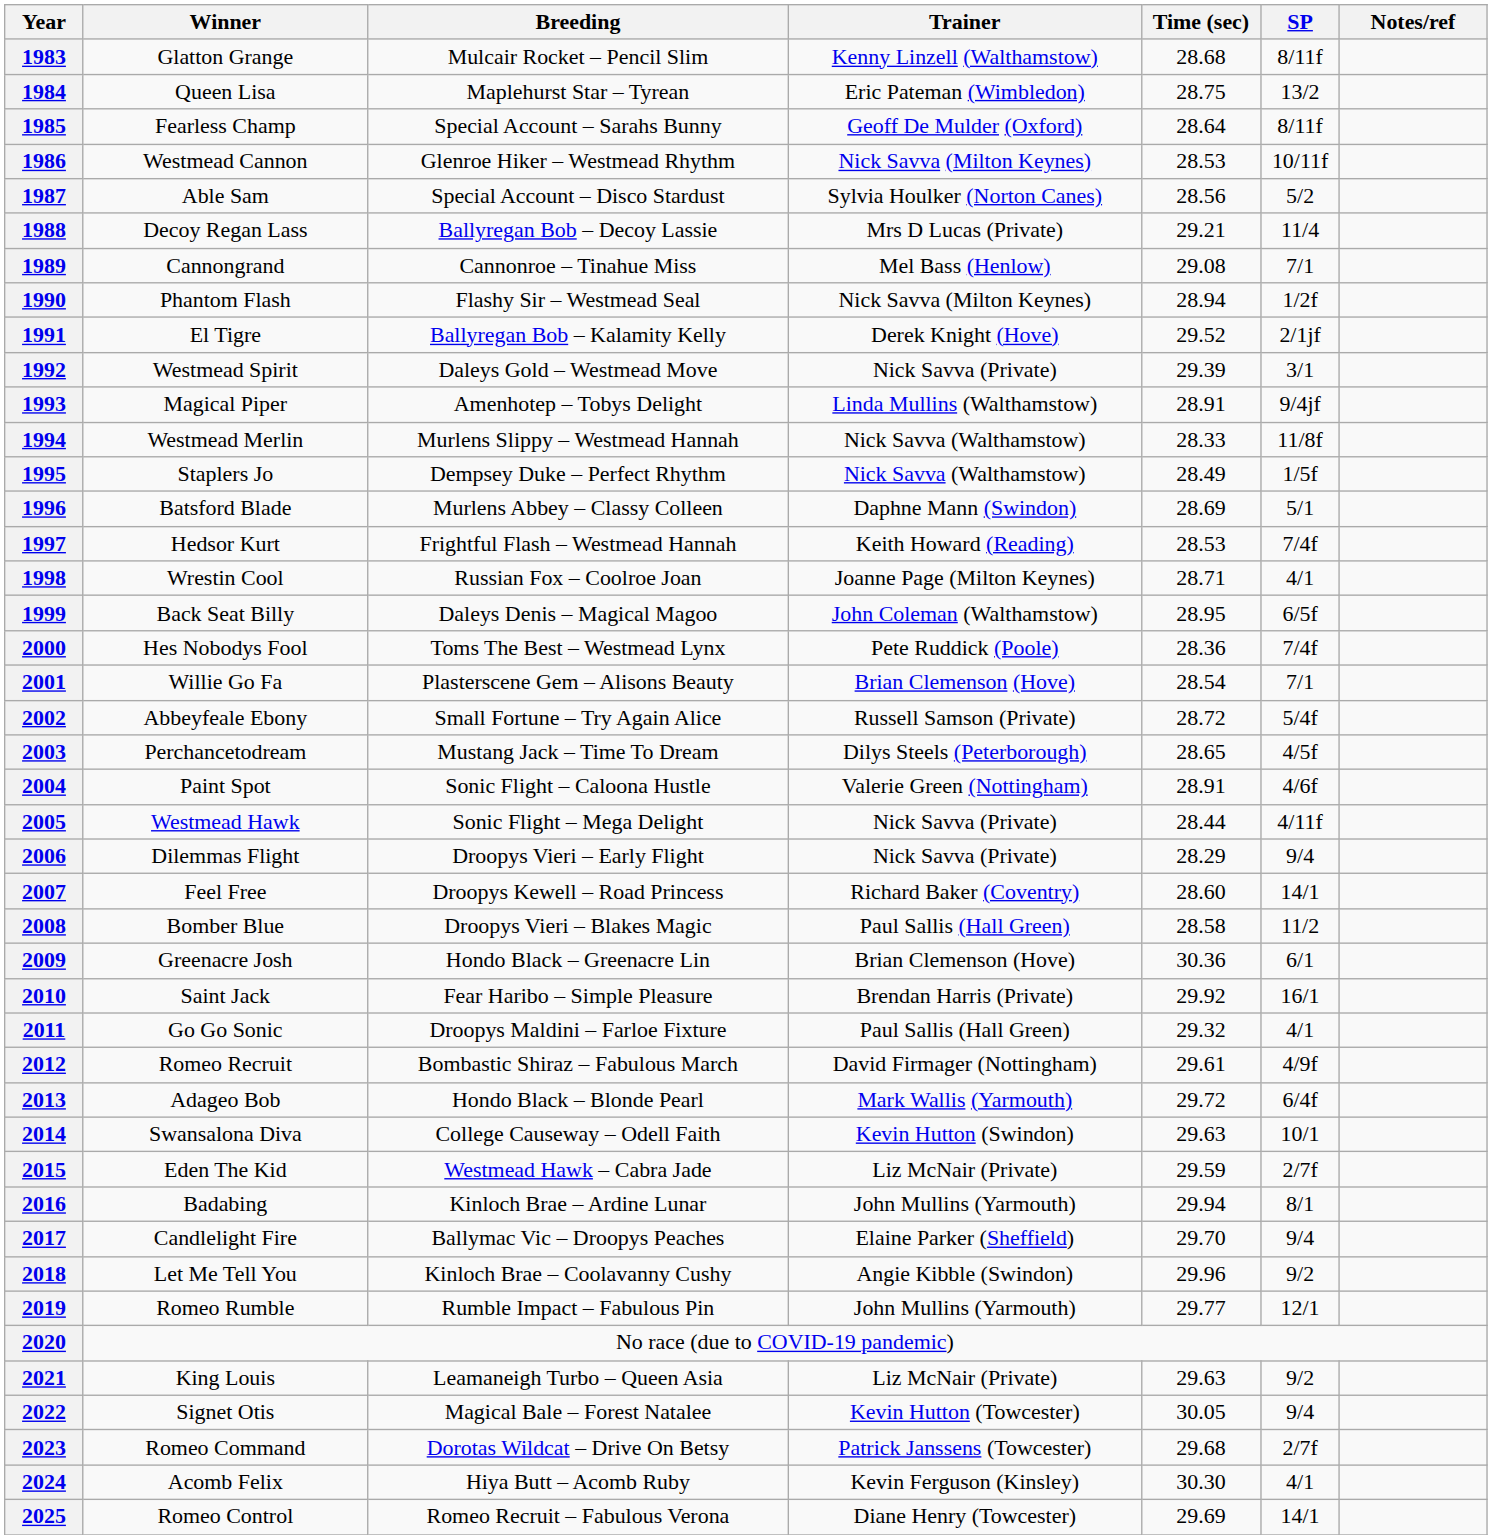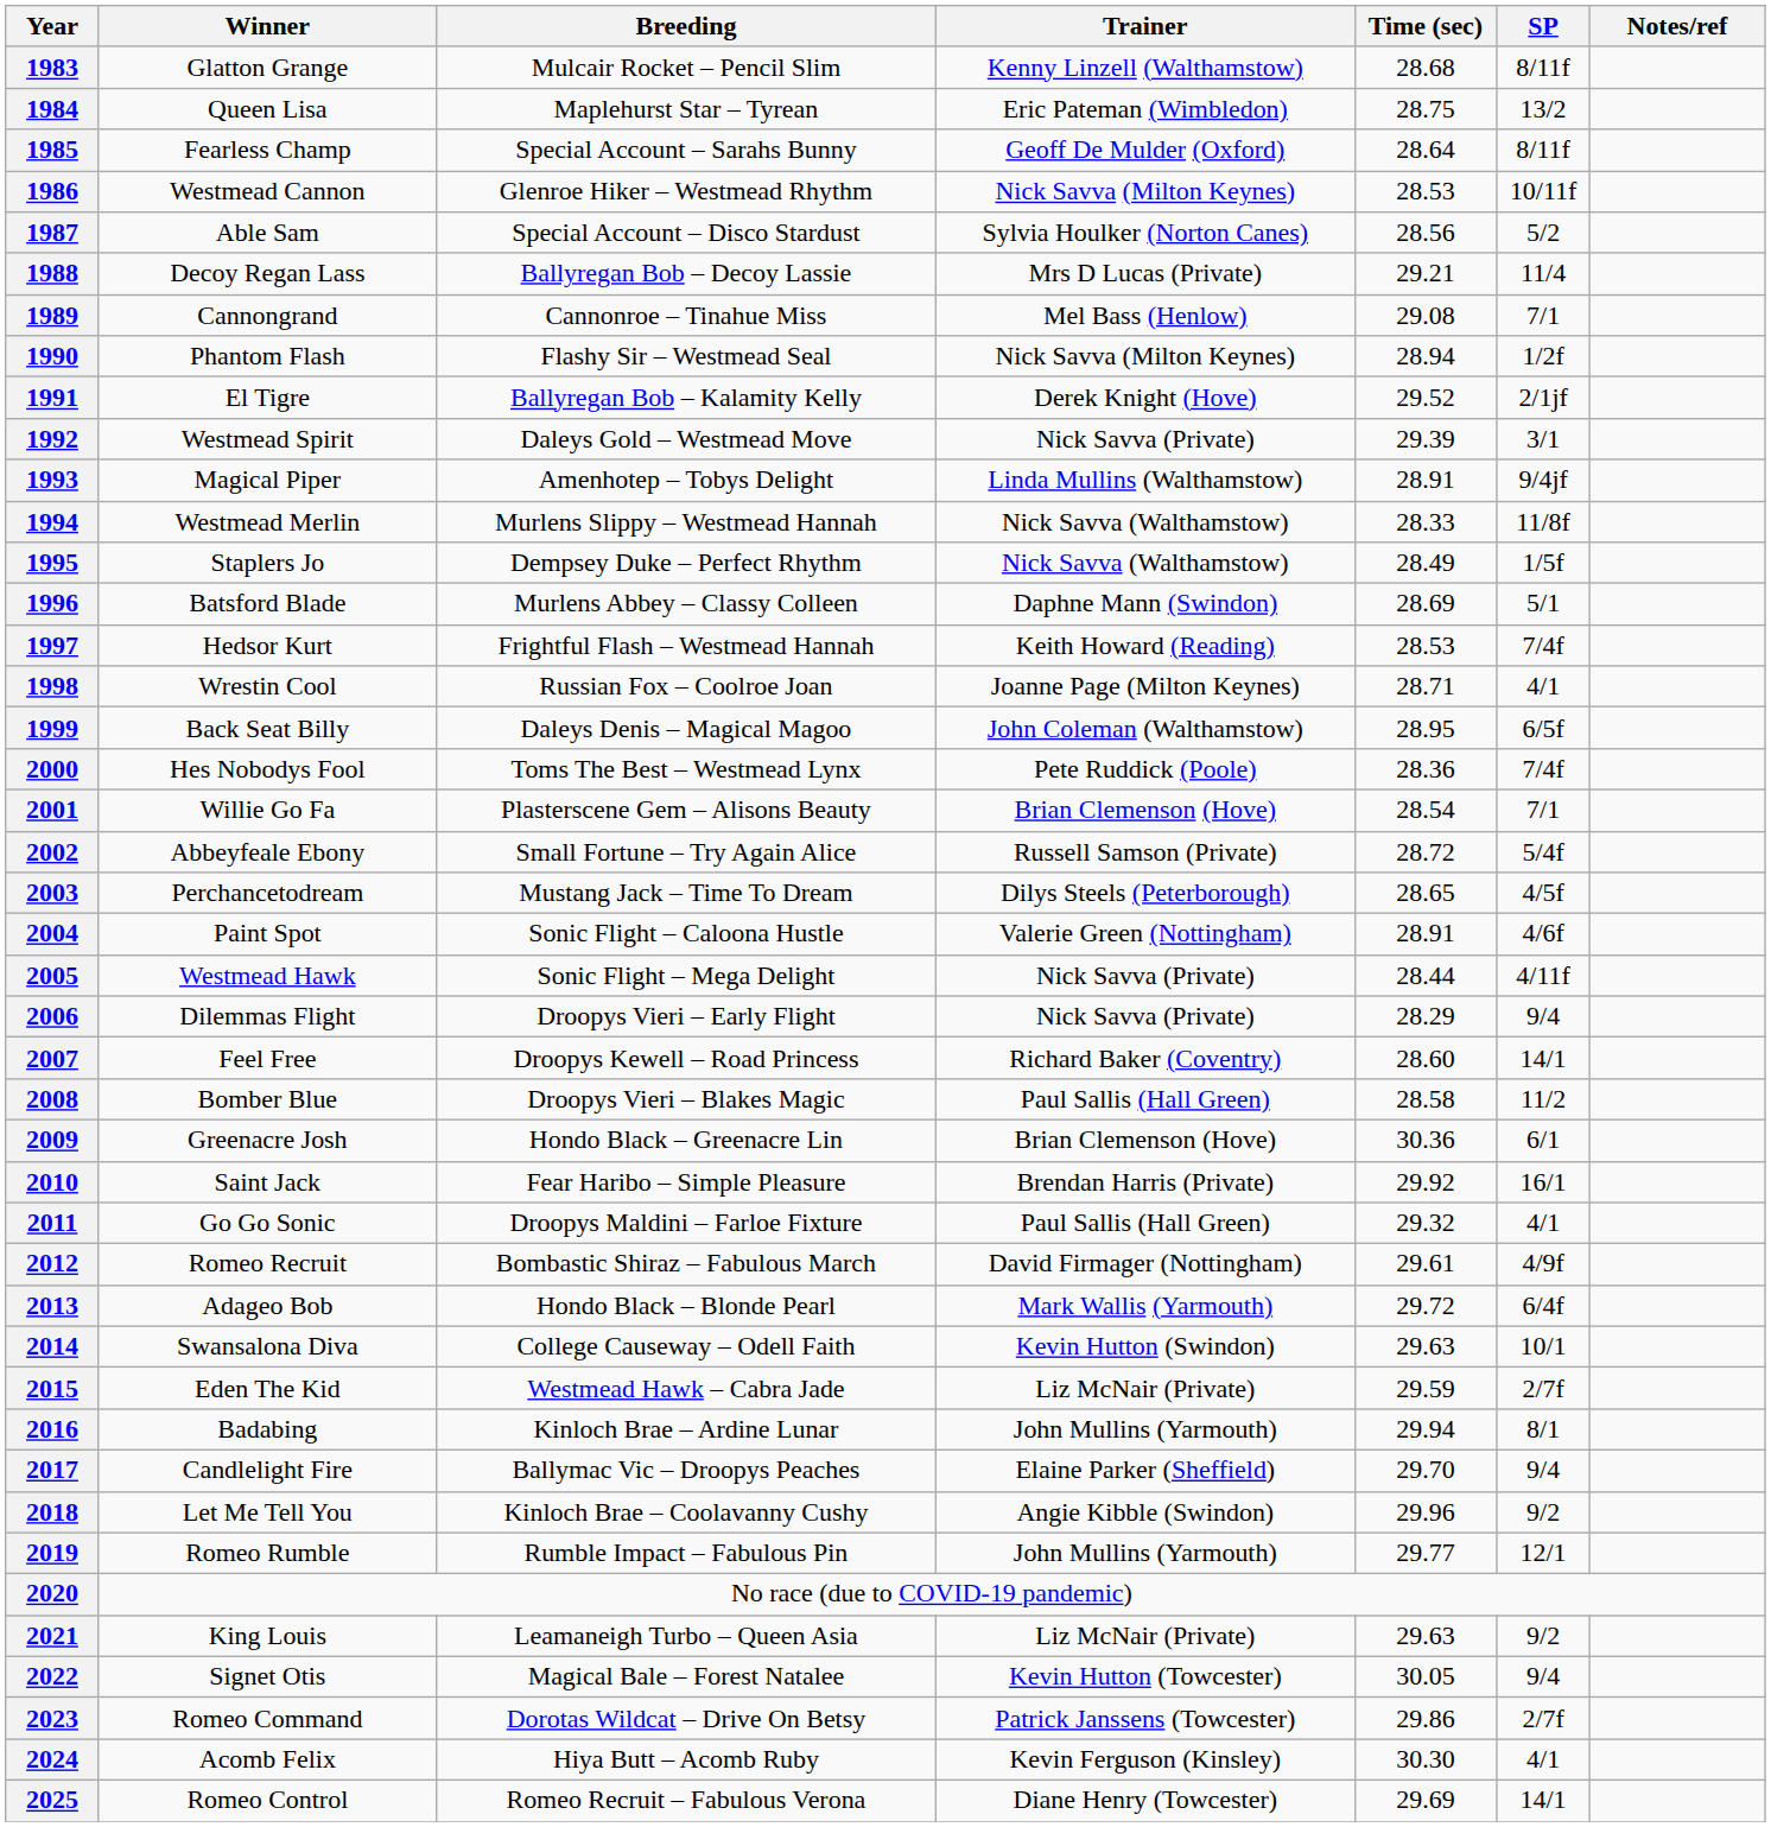2023 | Time (sec): 29.68 -> 29.86
